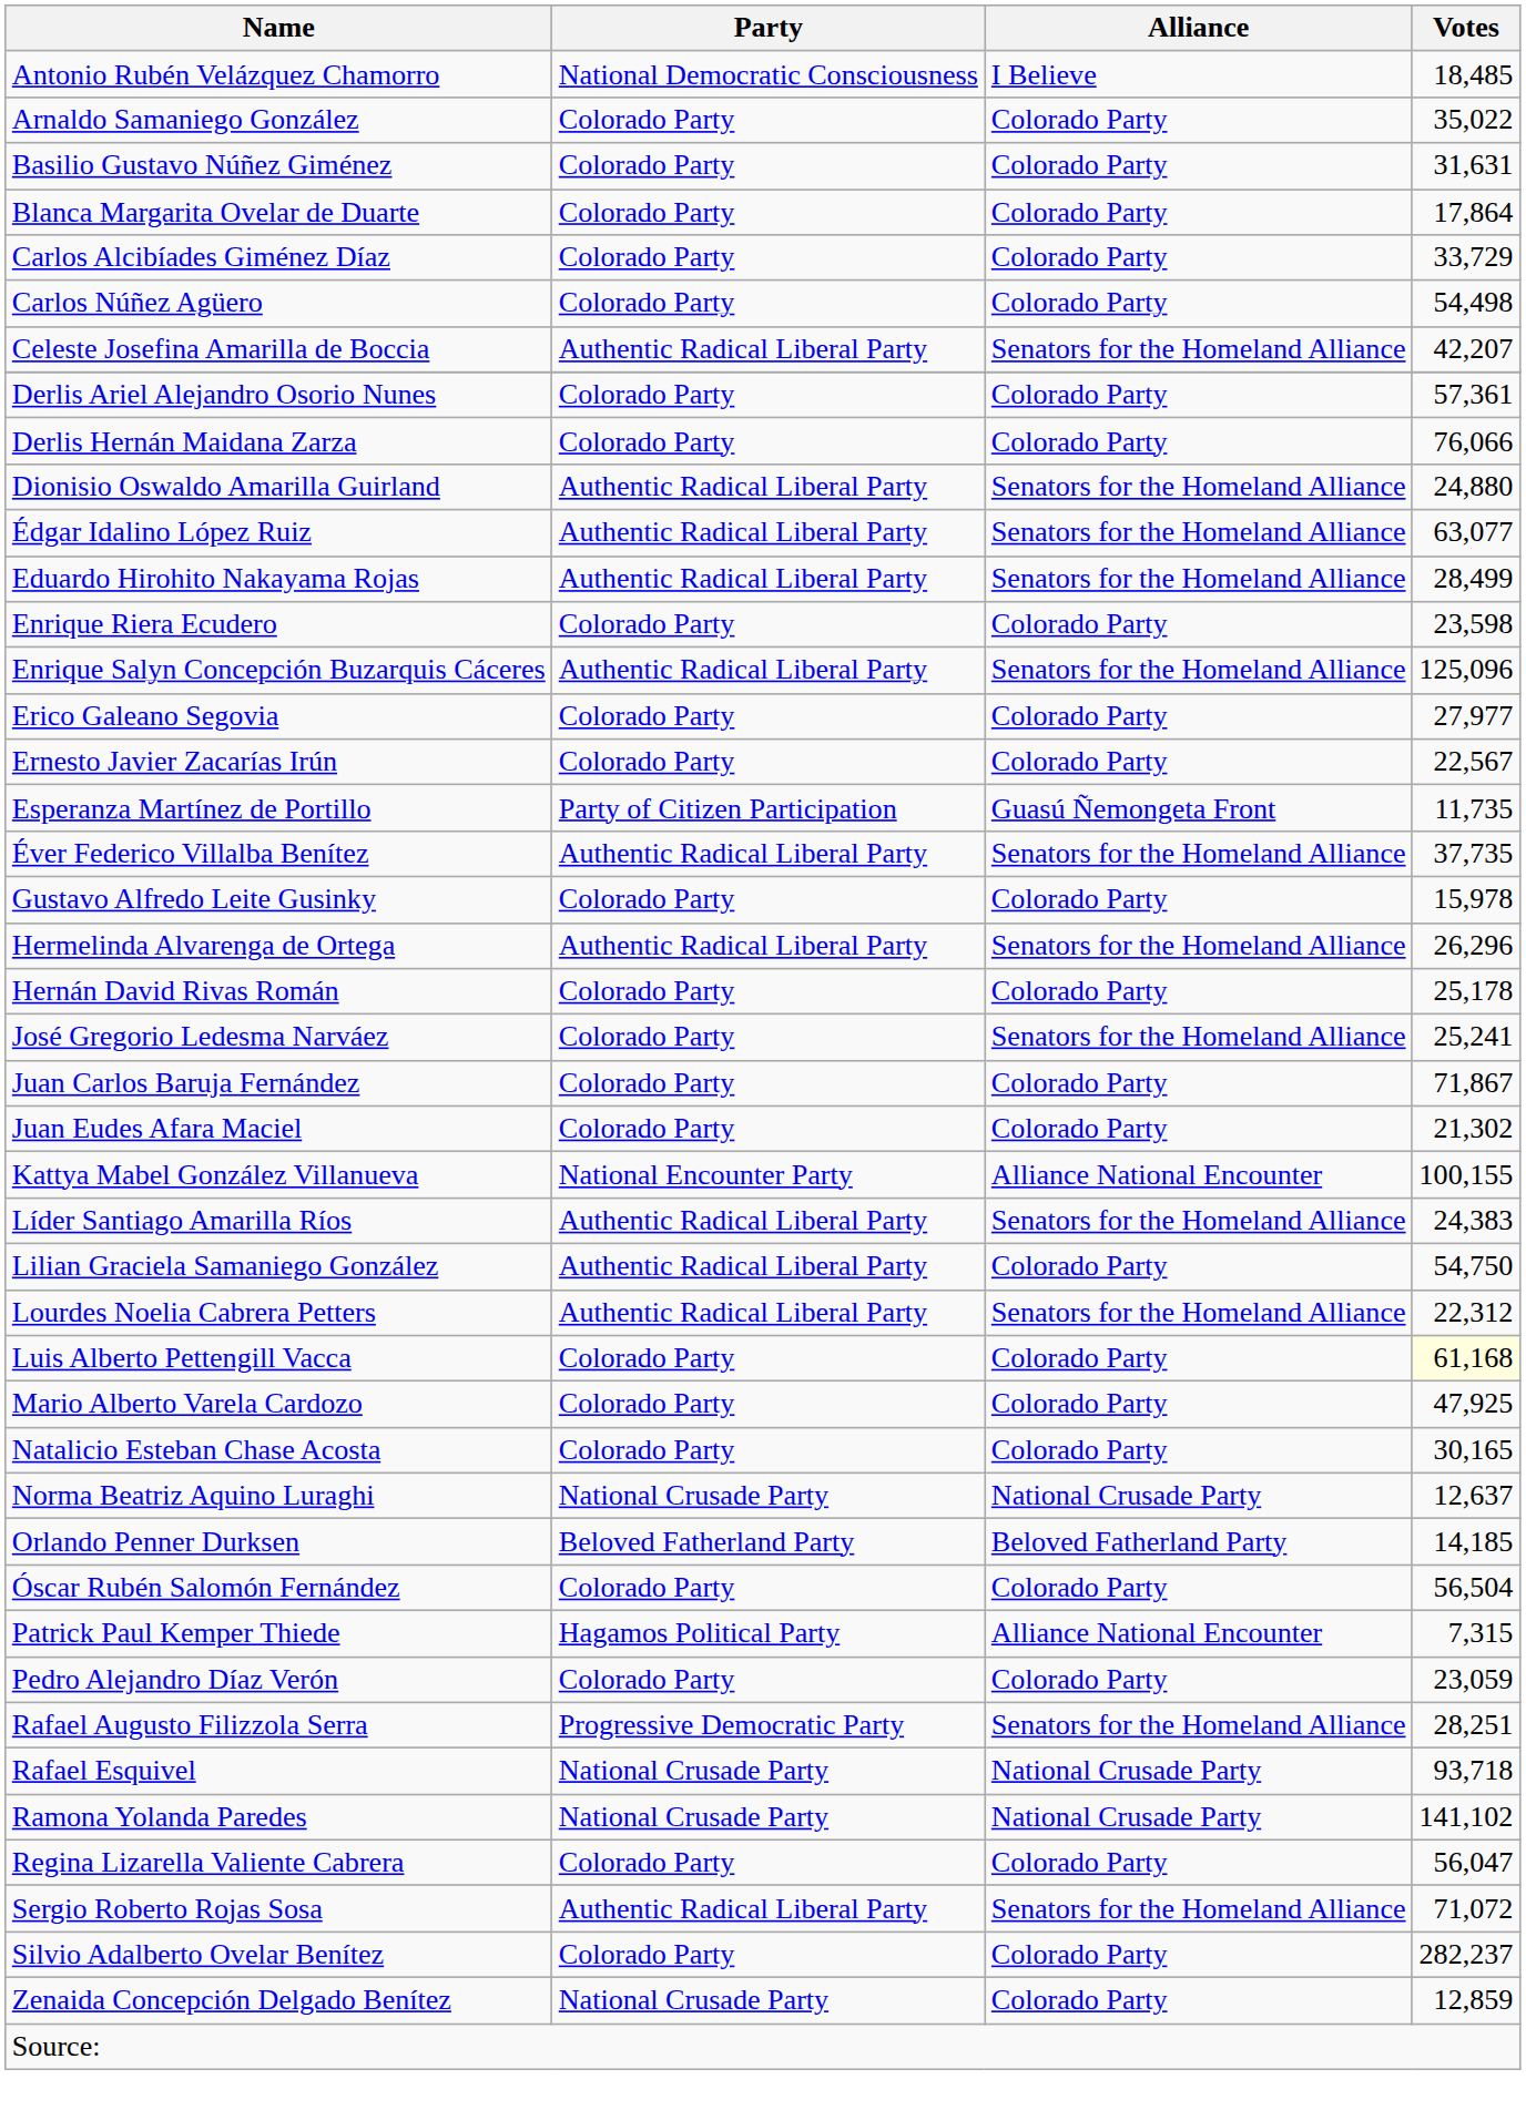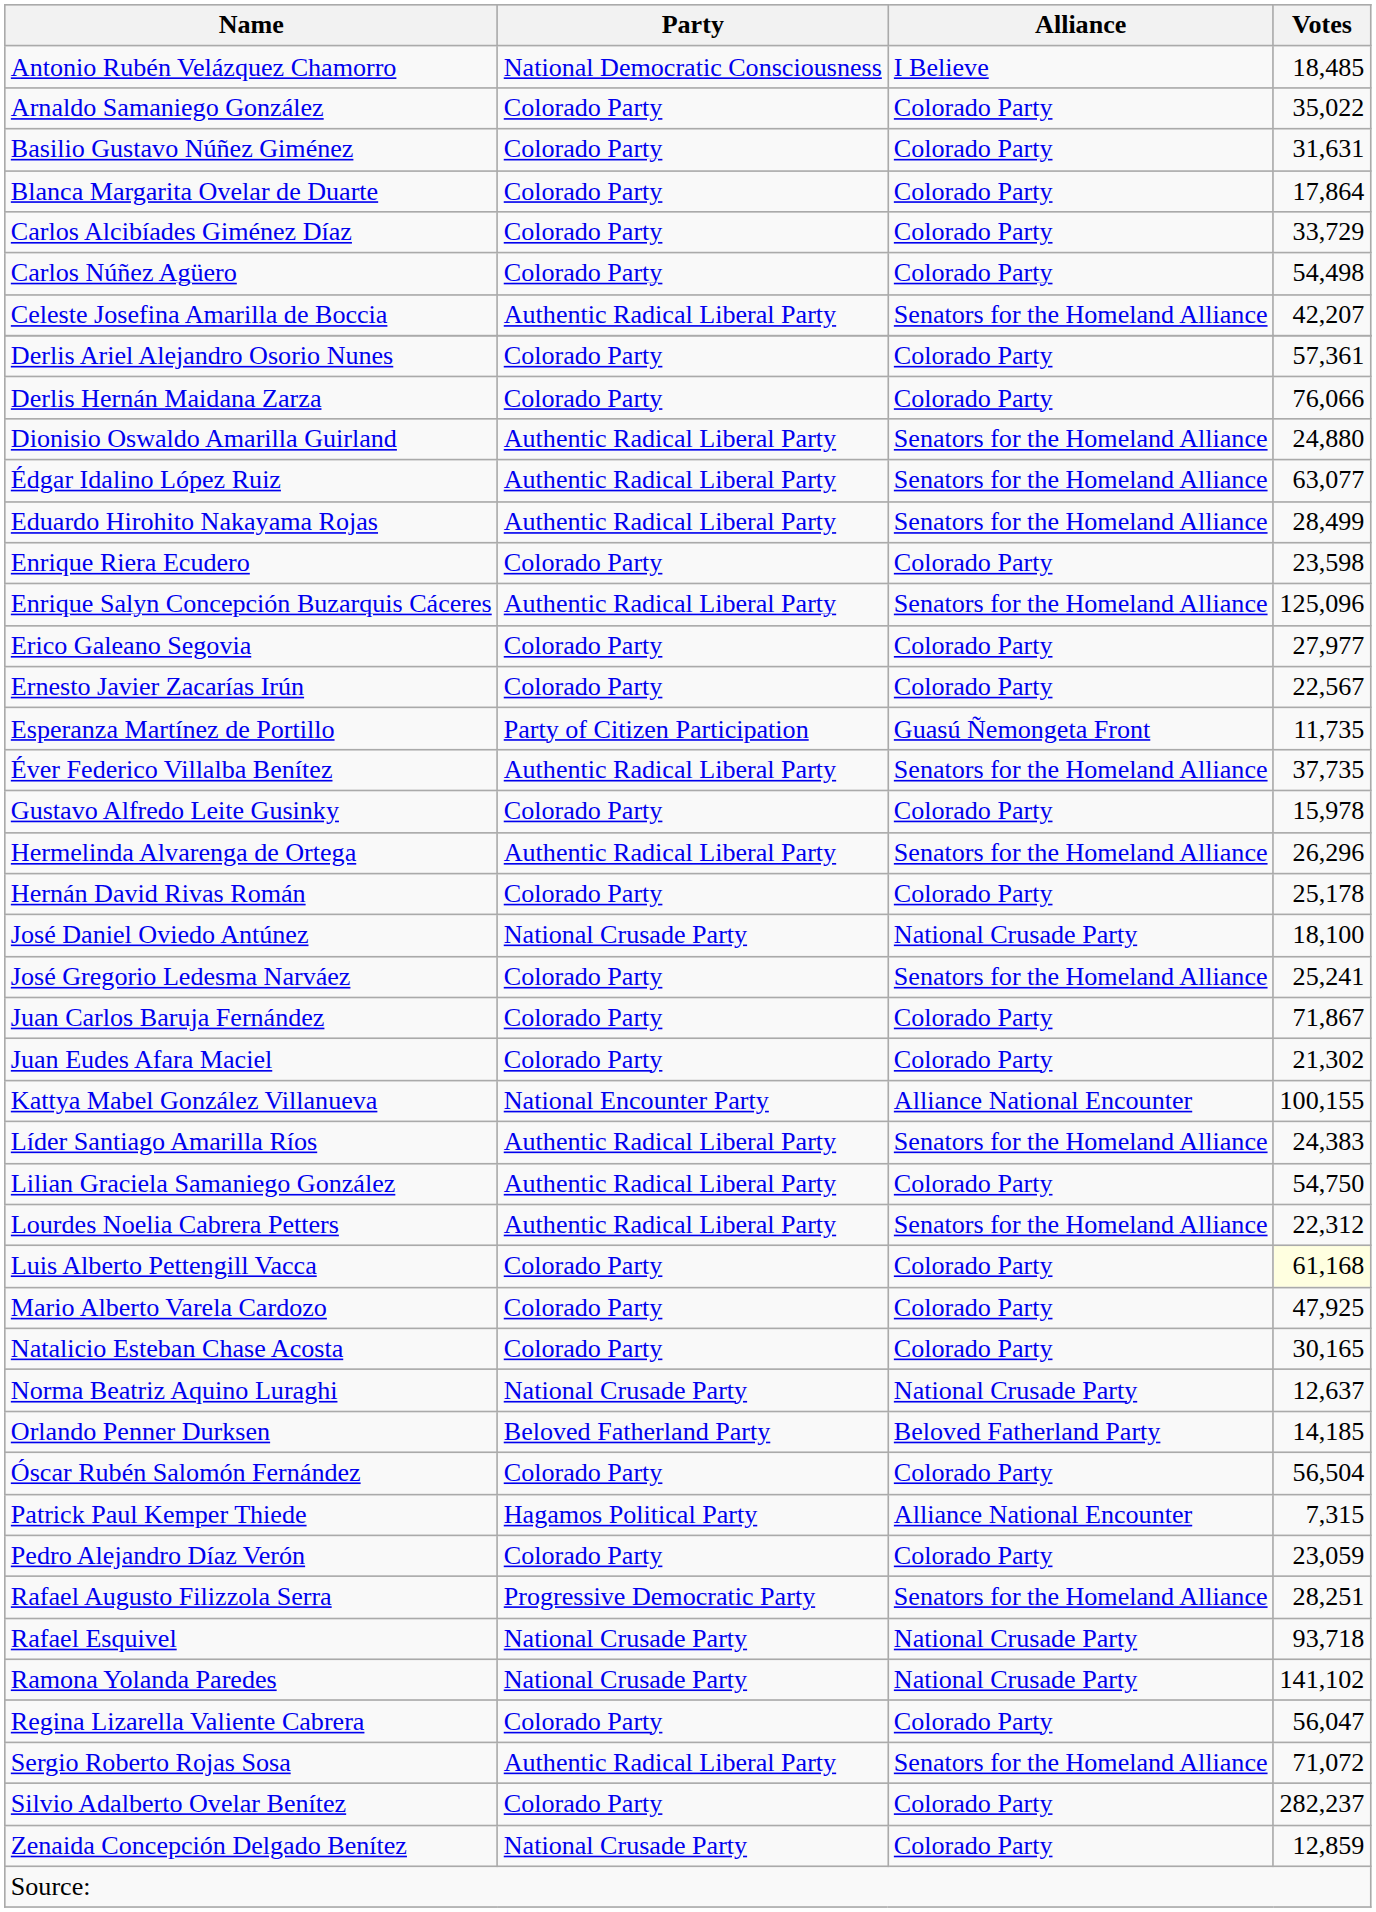+ row: José Daniel Oviedo Antúnez | National Crusade Party | National Crusade Party | 18,100
